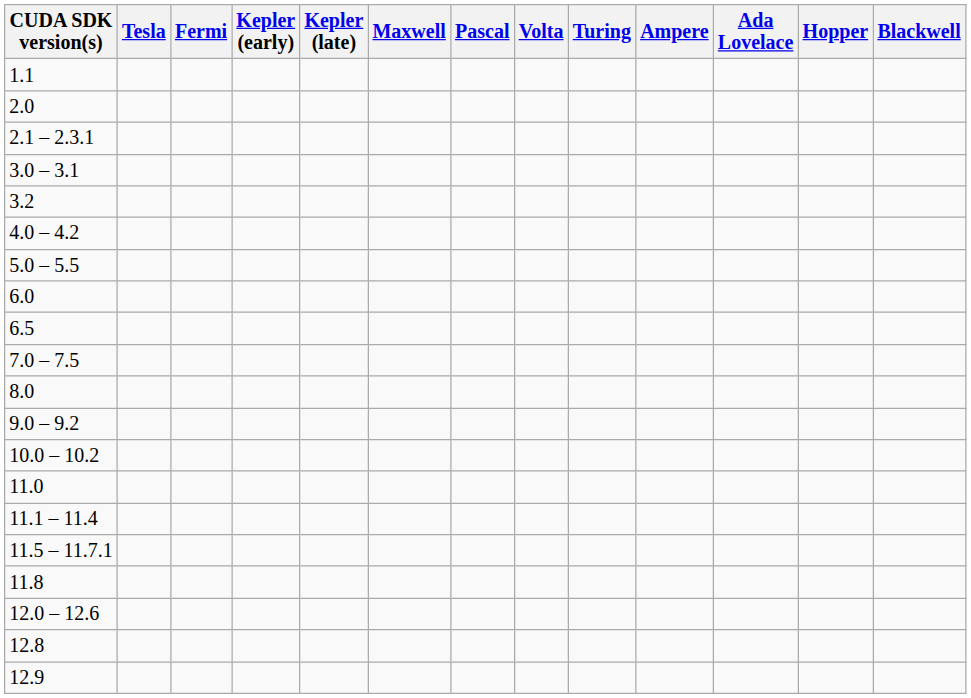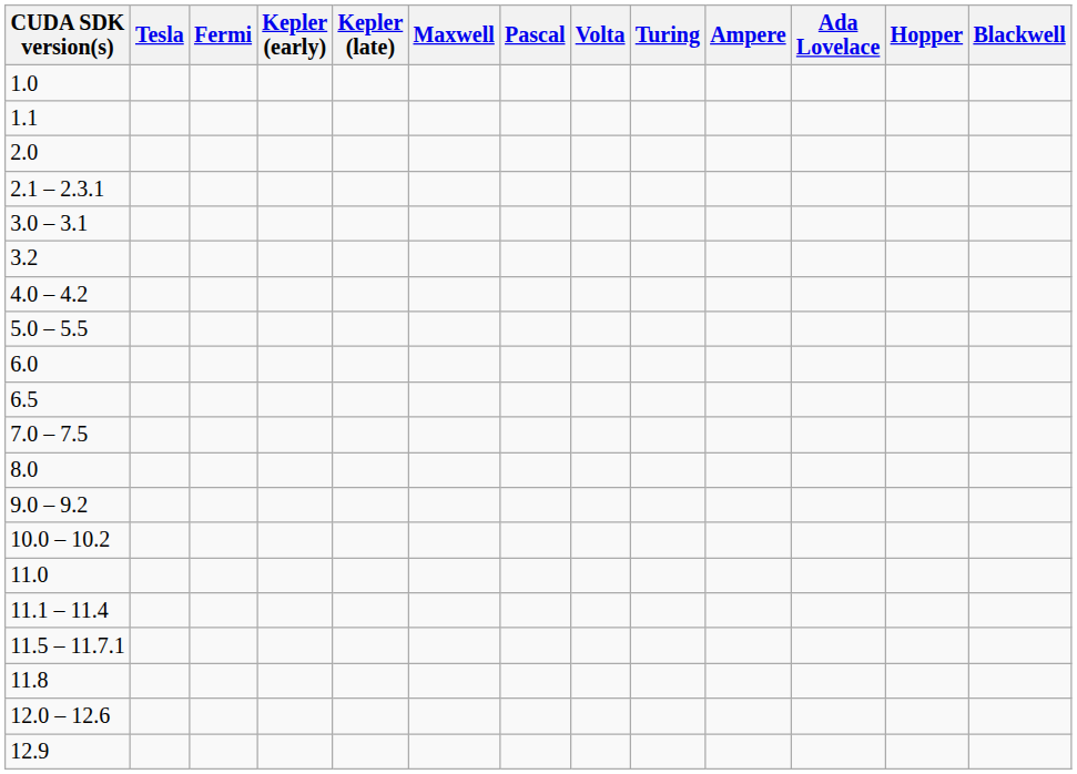+ row: 1.0
- row: 12.8
